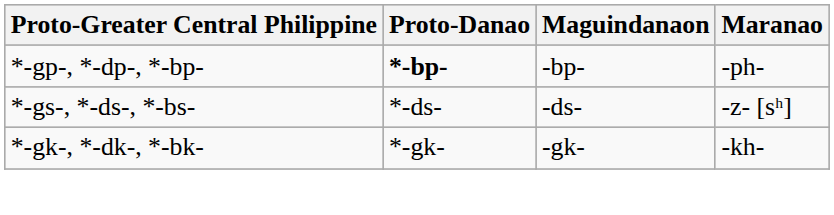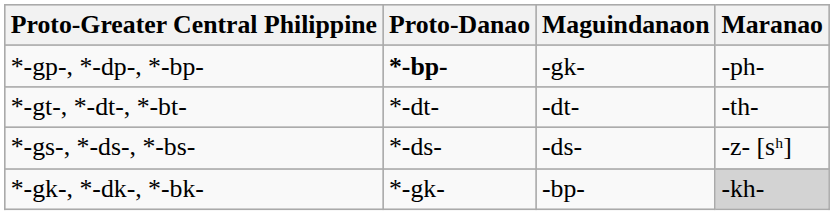*-gp-, *-dp-, *-bp- | Maguindanaon: -bp- -> -gk-
+ row: *-gt-, *-dt-, *-bt- | *-dt- | -dt- | -th-
*-gk-, *-dk-, *-bk- | Maguindanaon: -gk- -> -bp-
*-gk-, *-dk-, *-bk- | Maranao: no background -> lightgrey background
